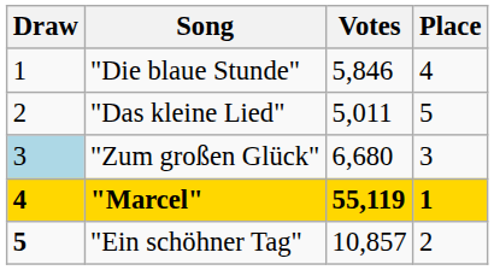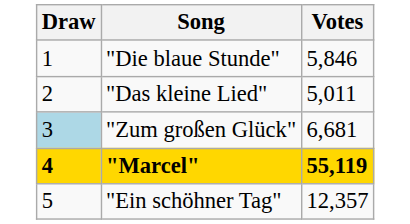- column: Place | 4 | 5 | 3 | 1 | 2
"Zum großen Glück" | Votes: 6,680 -> 6,681
"Ein schöhner Tag" | Draw: bold -> normal
"Ein schöhner Tag" | Votes: 10,857 -> 12,357
